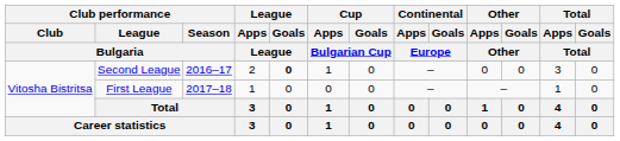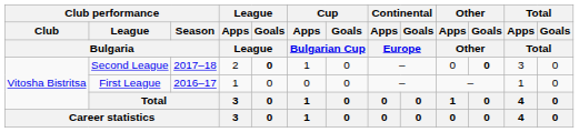Second League | Club performance / Season / Bulgaria: 2016–17 -> 2017–18
Second League | Other / Goals / Other: normal -> bold
First League | Club performance / Season / Bulgaria: 2017–18 -> 2016–17
